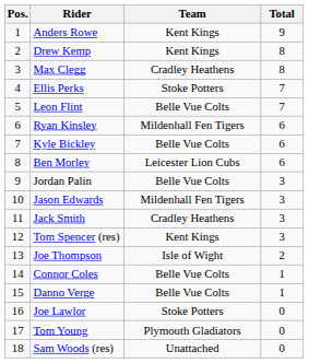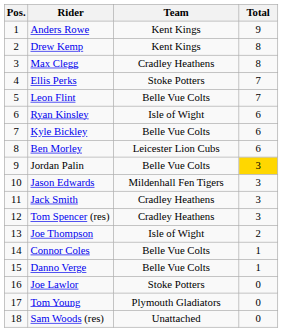Ryan Kinsley | Team: Mildenhall Fen Tigers -> Isle of Wight
Jordan Palin | Total: no background -> gold background
Tom Spencer (res) | Team: Kent Kings -> Cradley Heathens
